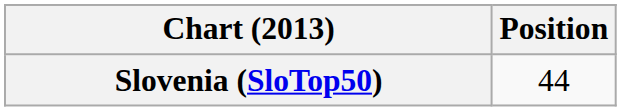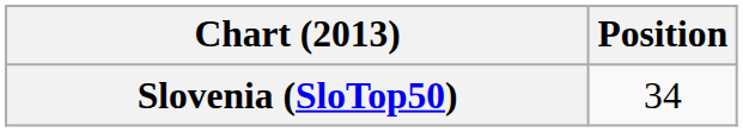Slovenia (SloTop50) | Position: 44 -> 34
